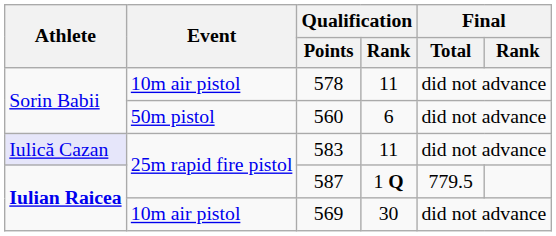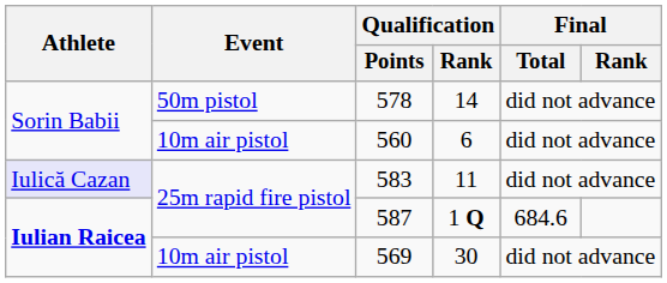578 | Event: 10m air pistol -> 50m pistol
578 | Qualification / Rank: 11 -> 14
560 | Event: 50m pistol -> 10m air pistol
587 | Final / Total: 779.5 -> 684.6
